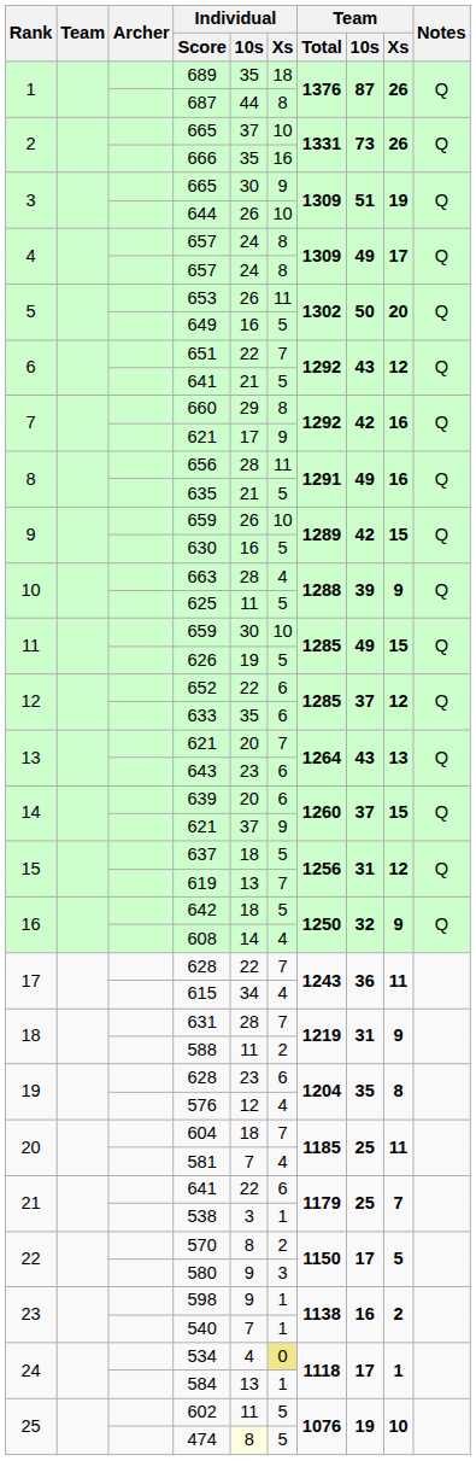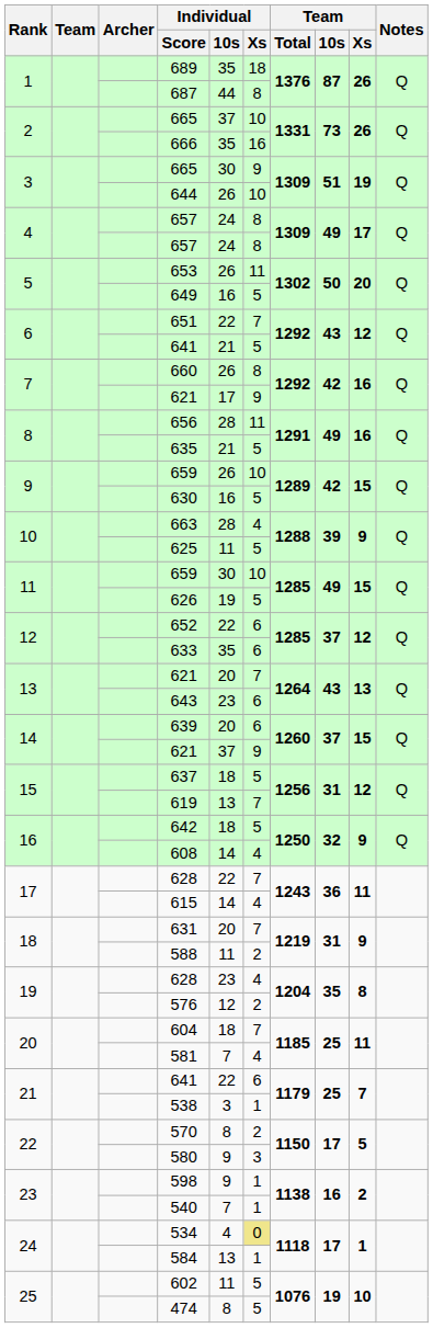660 | Individual / 10s: 29 -> 26
615 | Individual / 10s: 34 -> 14
631 | Individual / 10s: 28 -> 20
19 / 628 | Individual / Xs: 6 -> 4
576 | Individual / Xs: 4 -> 2
474 | Individual / 10s: lightyellow background -> no background
